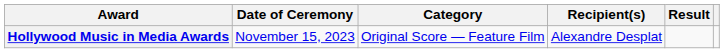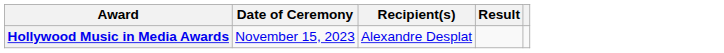- column: Category | Original Score — Feature Film
